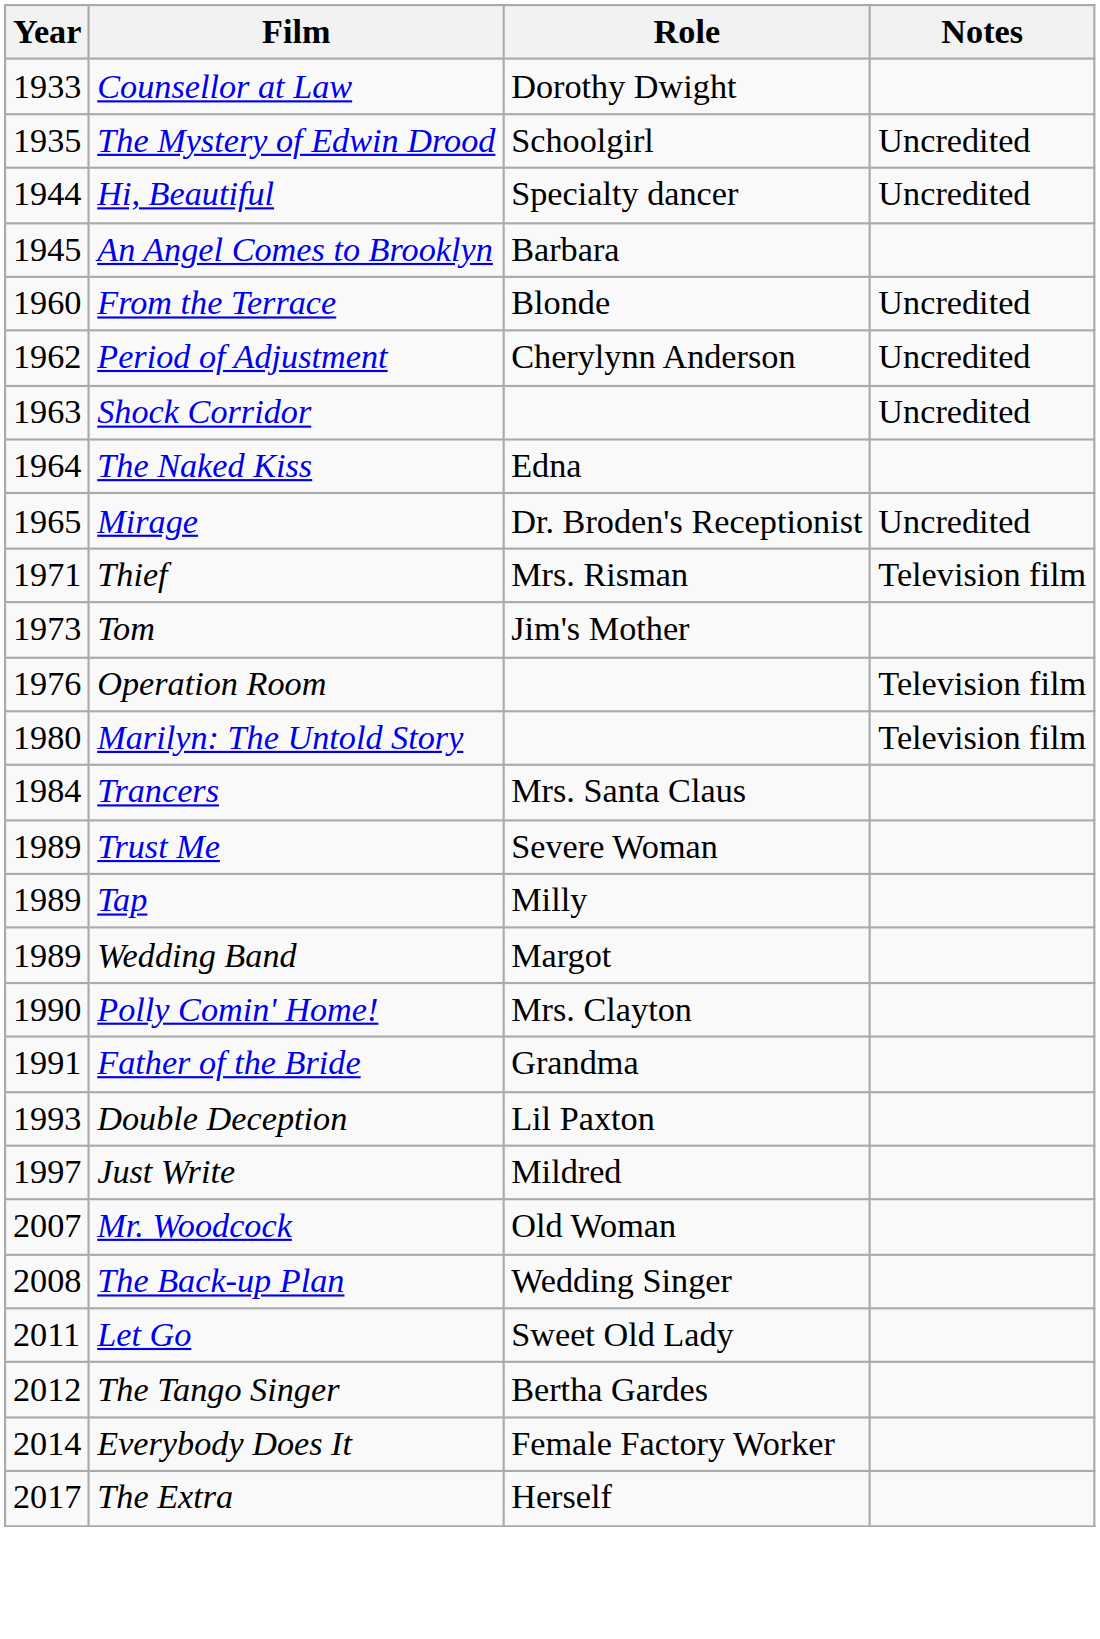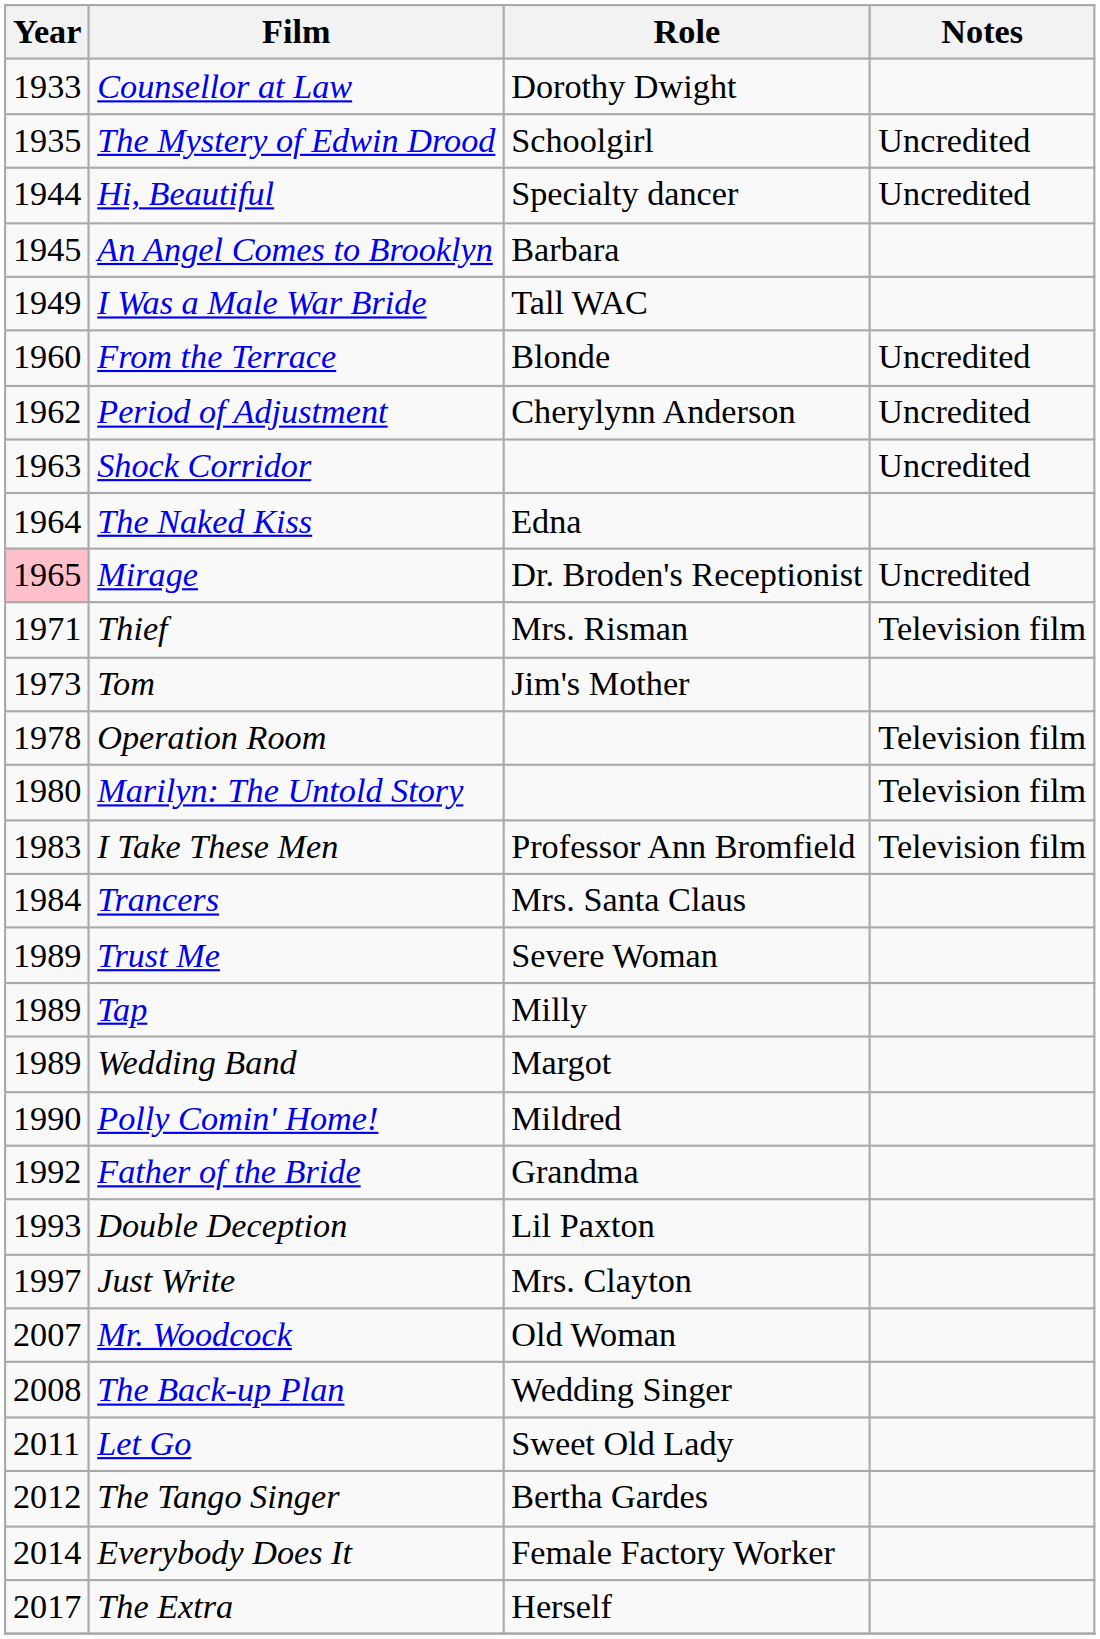+ row: 1949 | I Was a Male War Bride | Tall WAC
Mirage | Year: no background -> pink background
Operation Room | Year: 1976 -> 1978
+ row: 1983 | I Take These Men | Professor Ann Bromfield | Television film
Polly Comin' Home! | Role: Mrs. Clayton -> Mildred
Father of the Bride | Year: 1991 -> 1992
Just Write | Role: Mildred -> Mrs. Clayton
